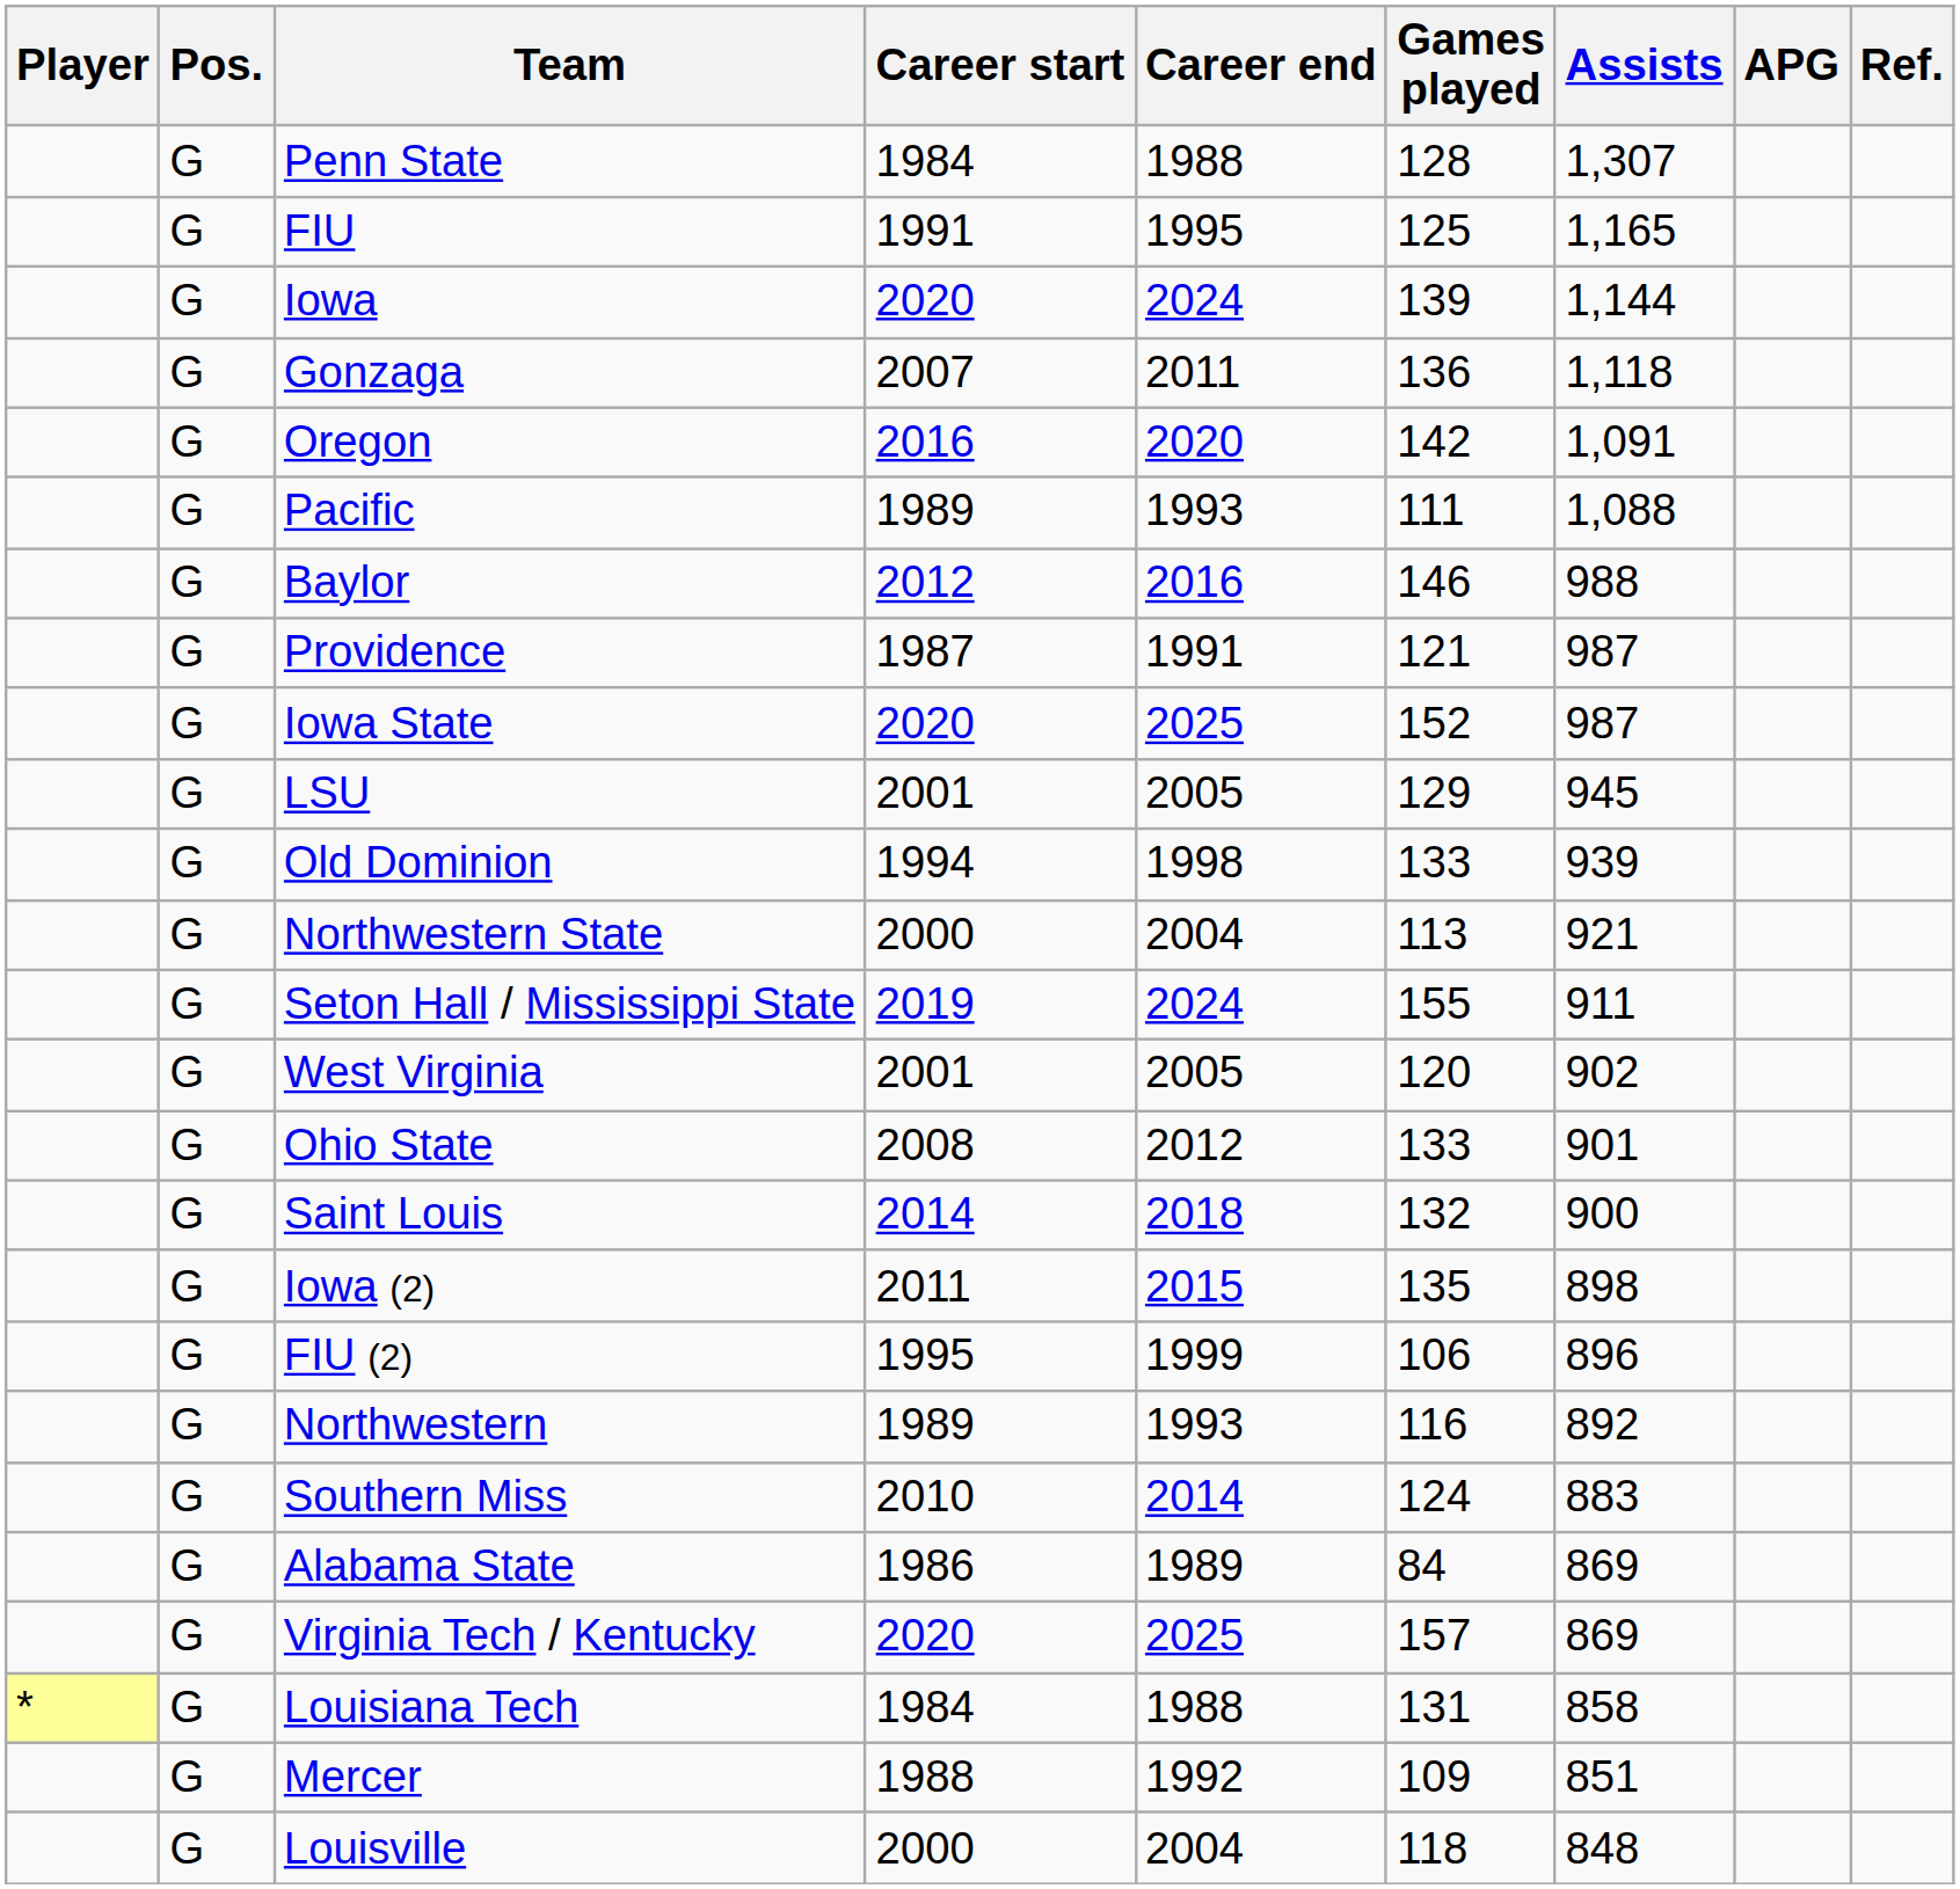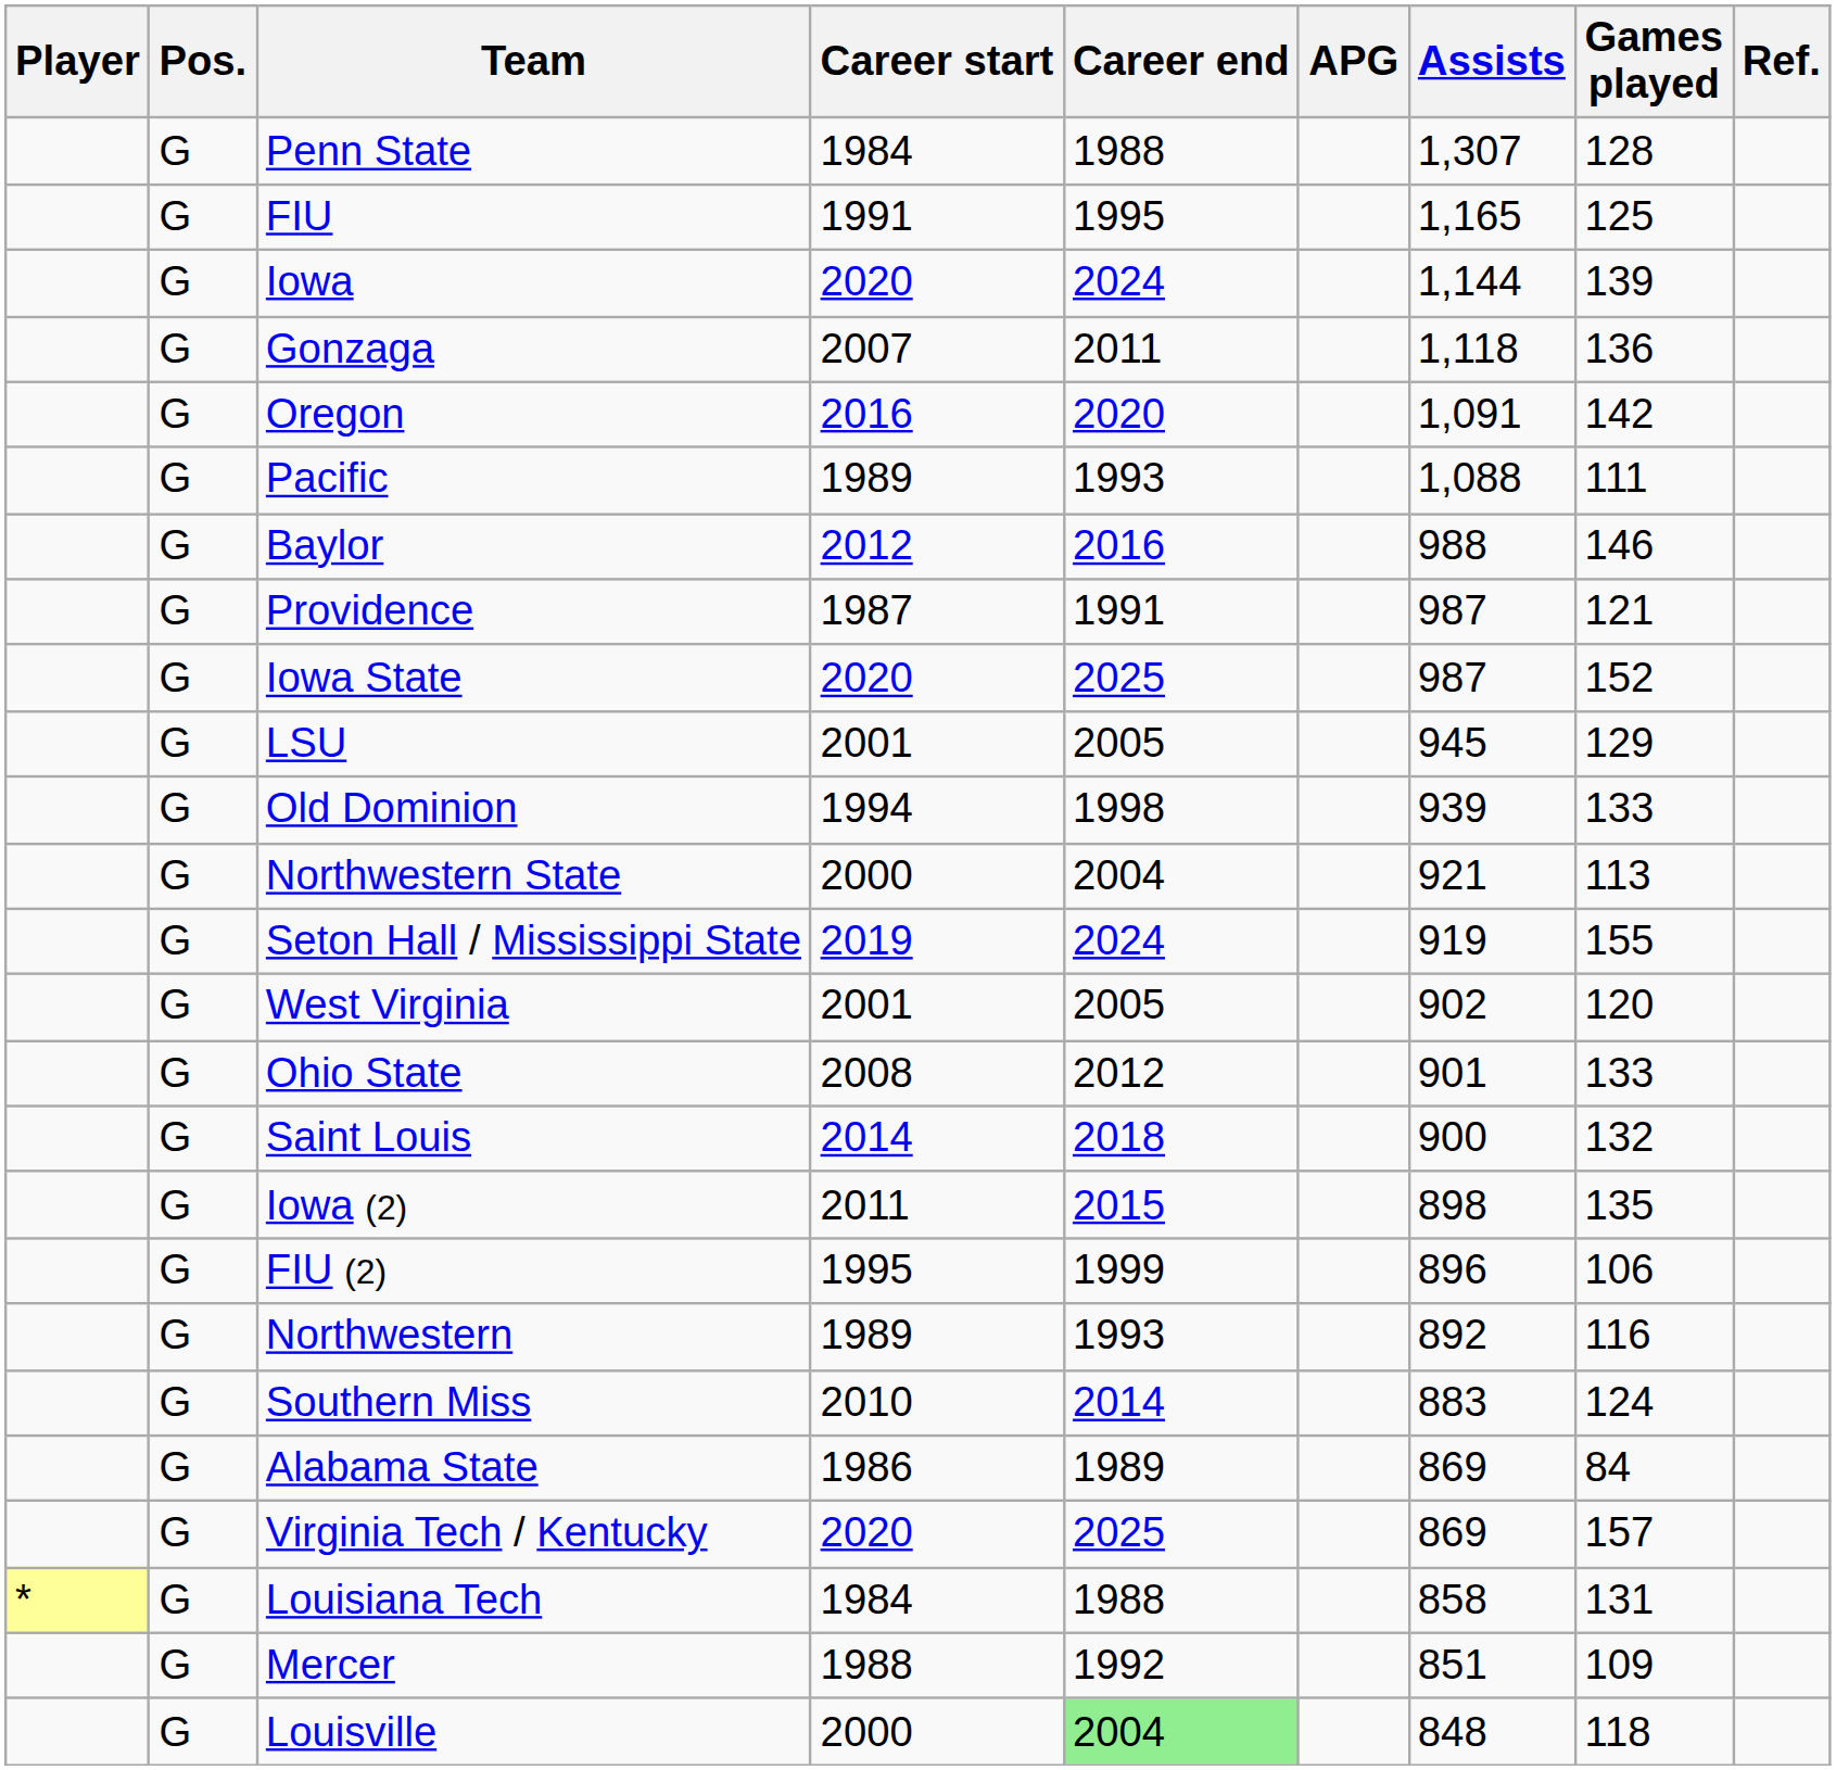columns swapped: Games played <-> APG
Seton Hall / Mississippi State | Assists: 911 -> 919
Louisville | Career end: no background -> lightgreen background
